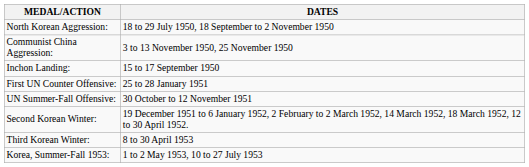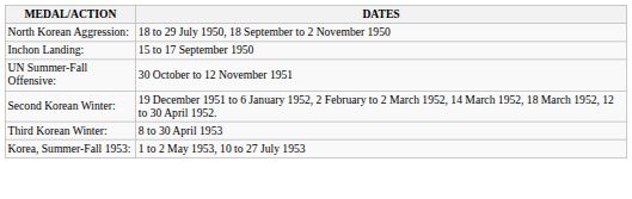- row: Communist China Aggression: | 3 to 13 November 1950, 25 November 1950
- row: First UN Counter Offensive: | 25 to 28 January 1951
